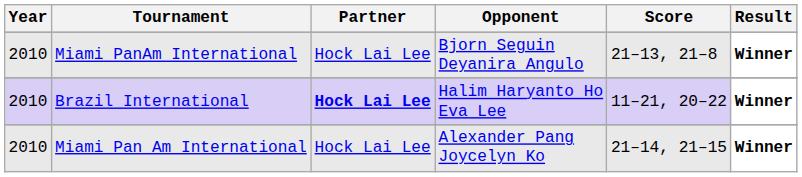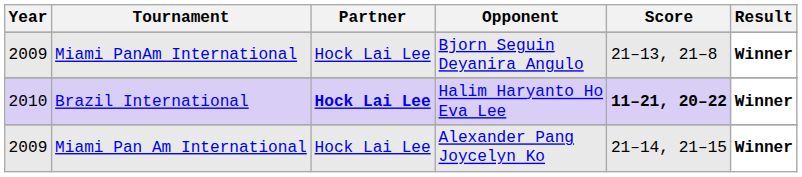Miami PanAm International | Year: 2010 -> 2009
Brazil International | Score: normal -> bold
Miami Pan Am International | Year: 2010 -> 2009
